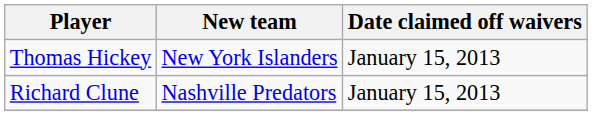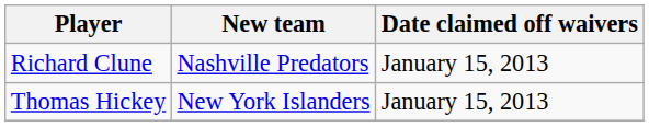rows swapped: Thomas Hickey <-> Richard Clune
